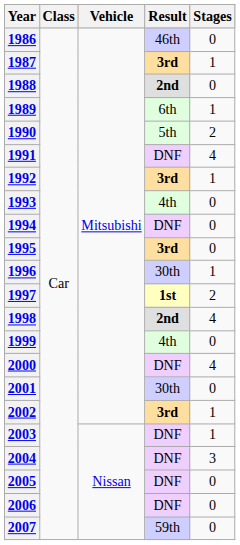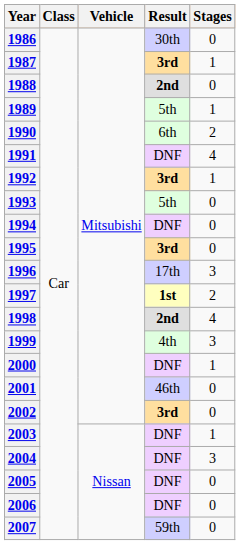1986 | Result: 46th -> 30th
1989 | Result: 6th -> 5th
1990 | Result: 5th -> 6th
1993 | Result: 4th -> 5th
1996 | Result: 30th -> 17th
1996 | Stages: 1 -> 3
1999 | Stages: 0 -> 3
2000 | Stages: 4 -> 1
2001 | Result: 30th -> 46th
2002 | Stages: 1 -> 0
